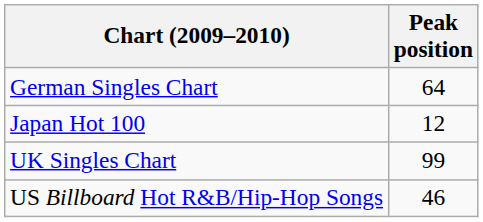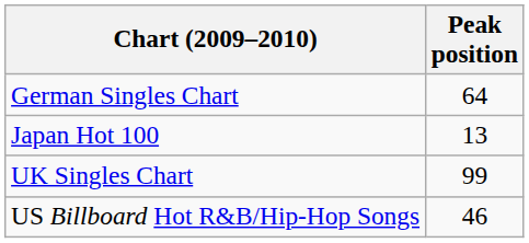Japan Hot 100 | Peak position: 12 -> 13
